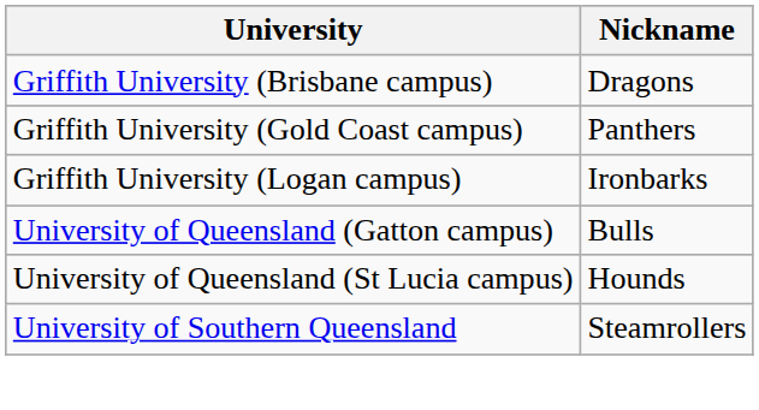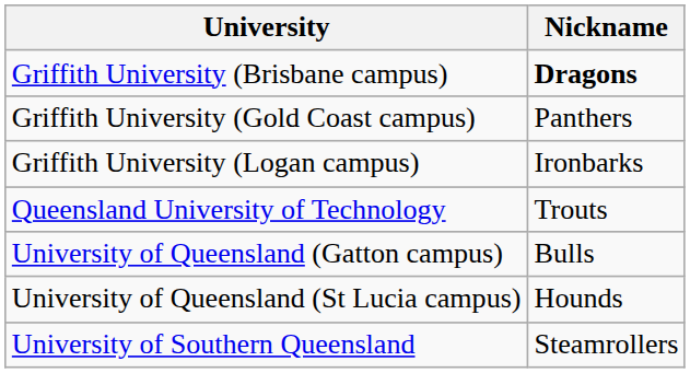Griffith University (Brisbane campus) | Nickname: normal -> bold
+ row: Queensland University of Technology | Trouts
